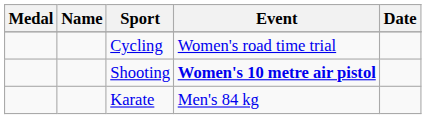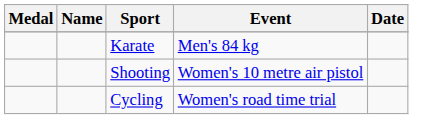rows swapped: Karate <-> Cycling
Shooting | Event: bold -> normal
